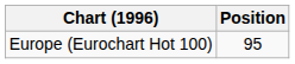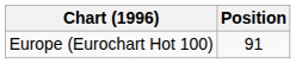Europe (Eurochart Hot 100) | Position: 95 -> 91
